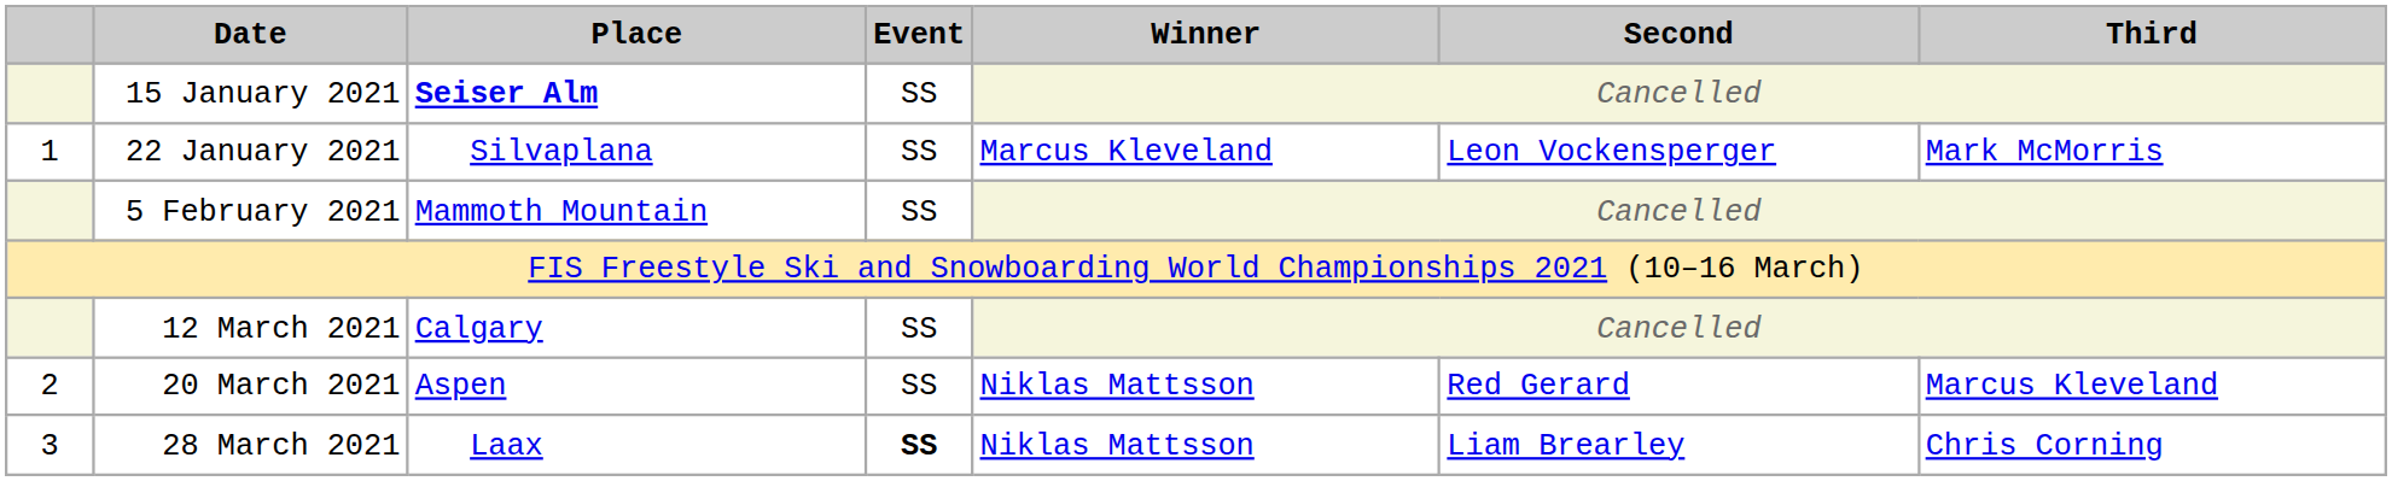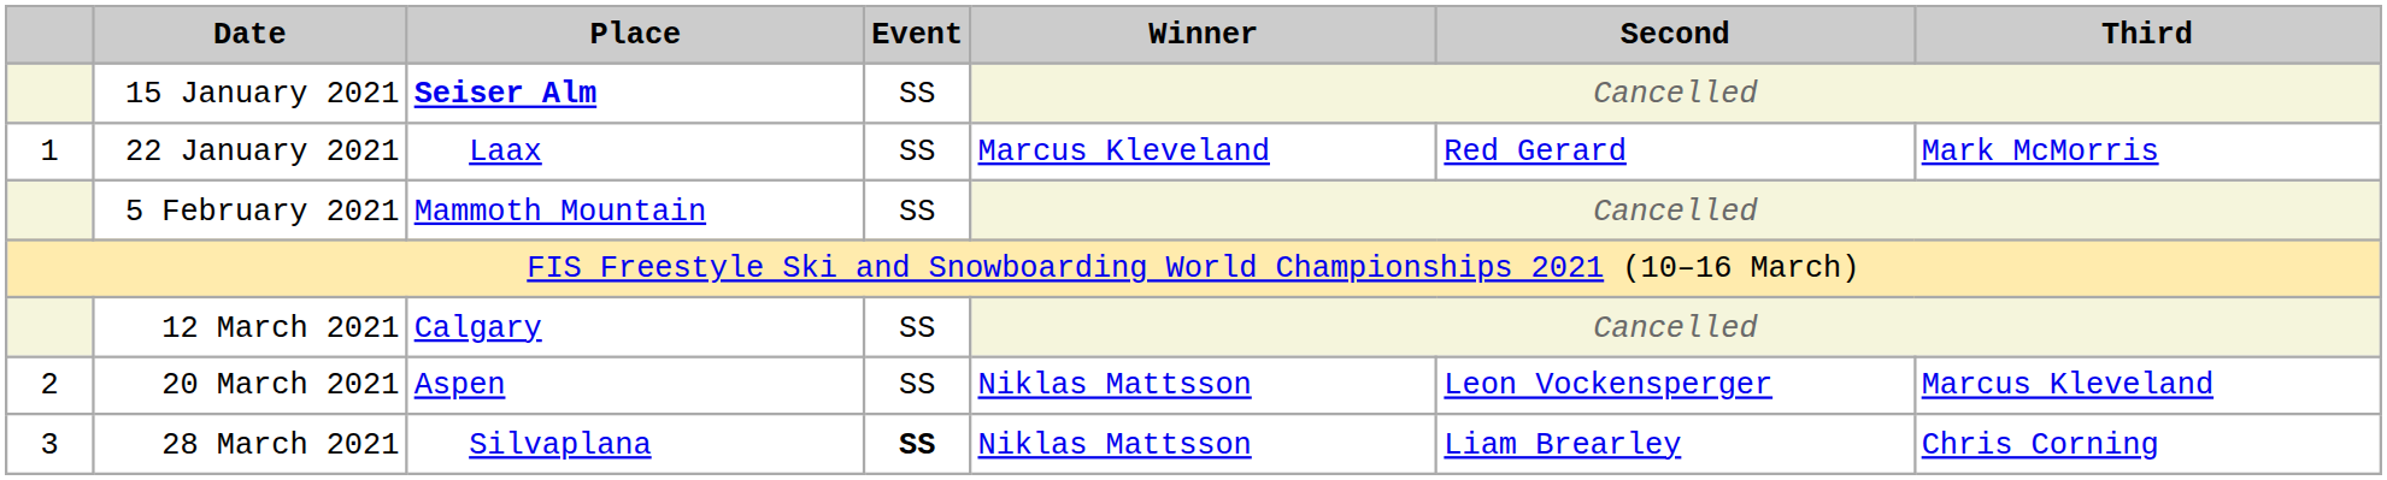22 January 2021 | Place: Silvaplana -> Laax
22 January 2021 | Second: Leon Vockensperger -> Red Gerard
20 March 2021 | Second: Red Gerard -> Leon Vockensperger
28 March 2021 | Place: Laax -> Silvaplana
